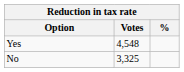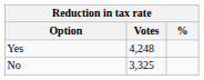Yes | Votes: 4,548 -> 4,248
